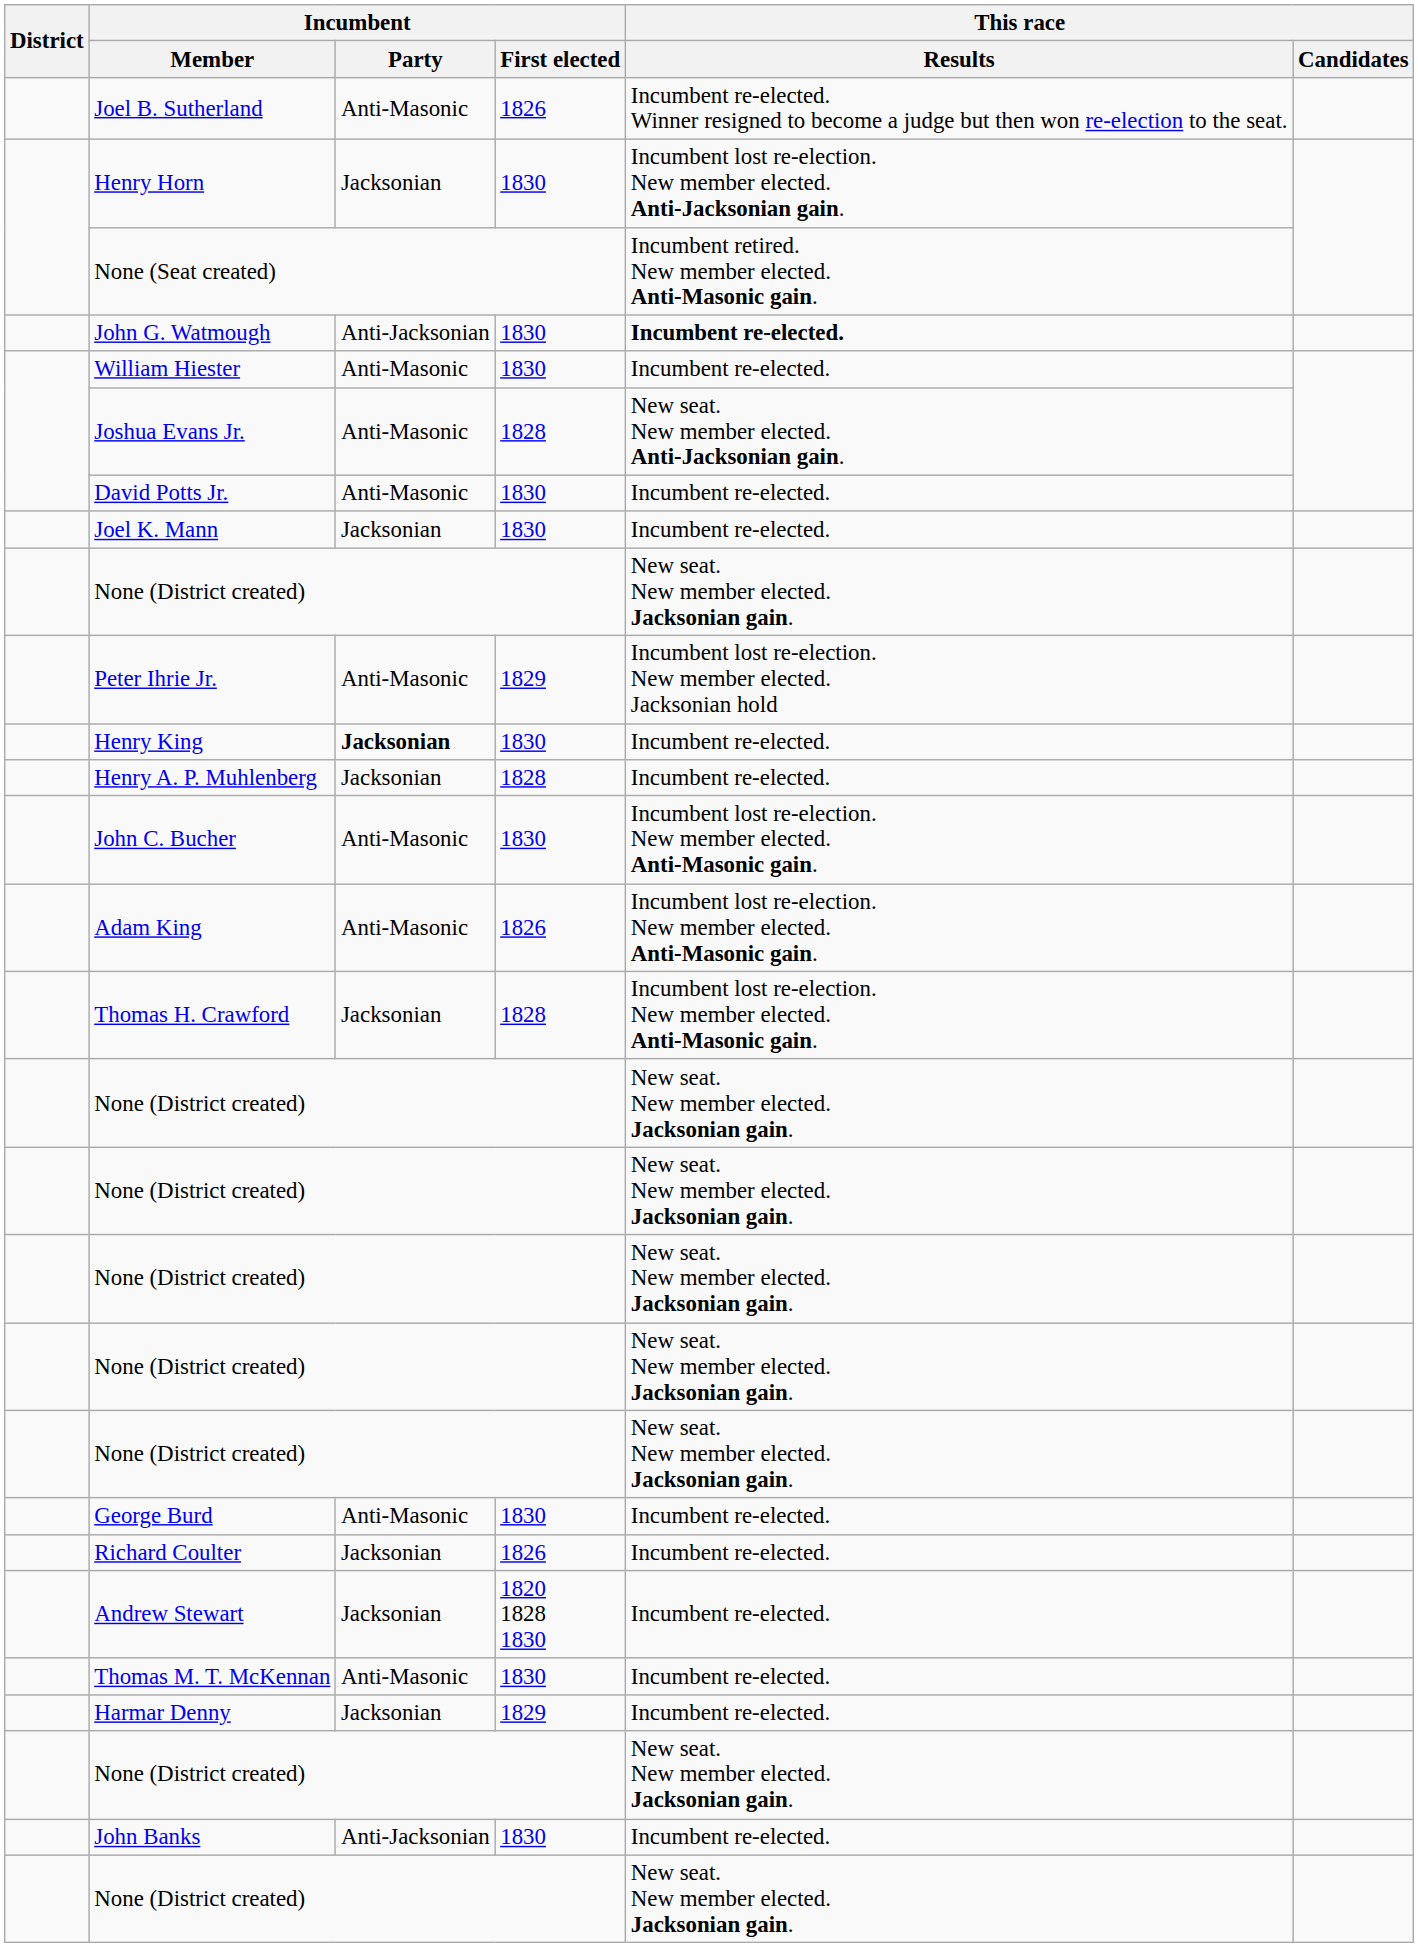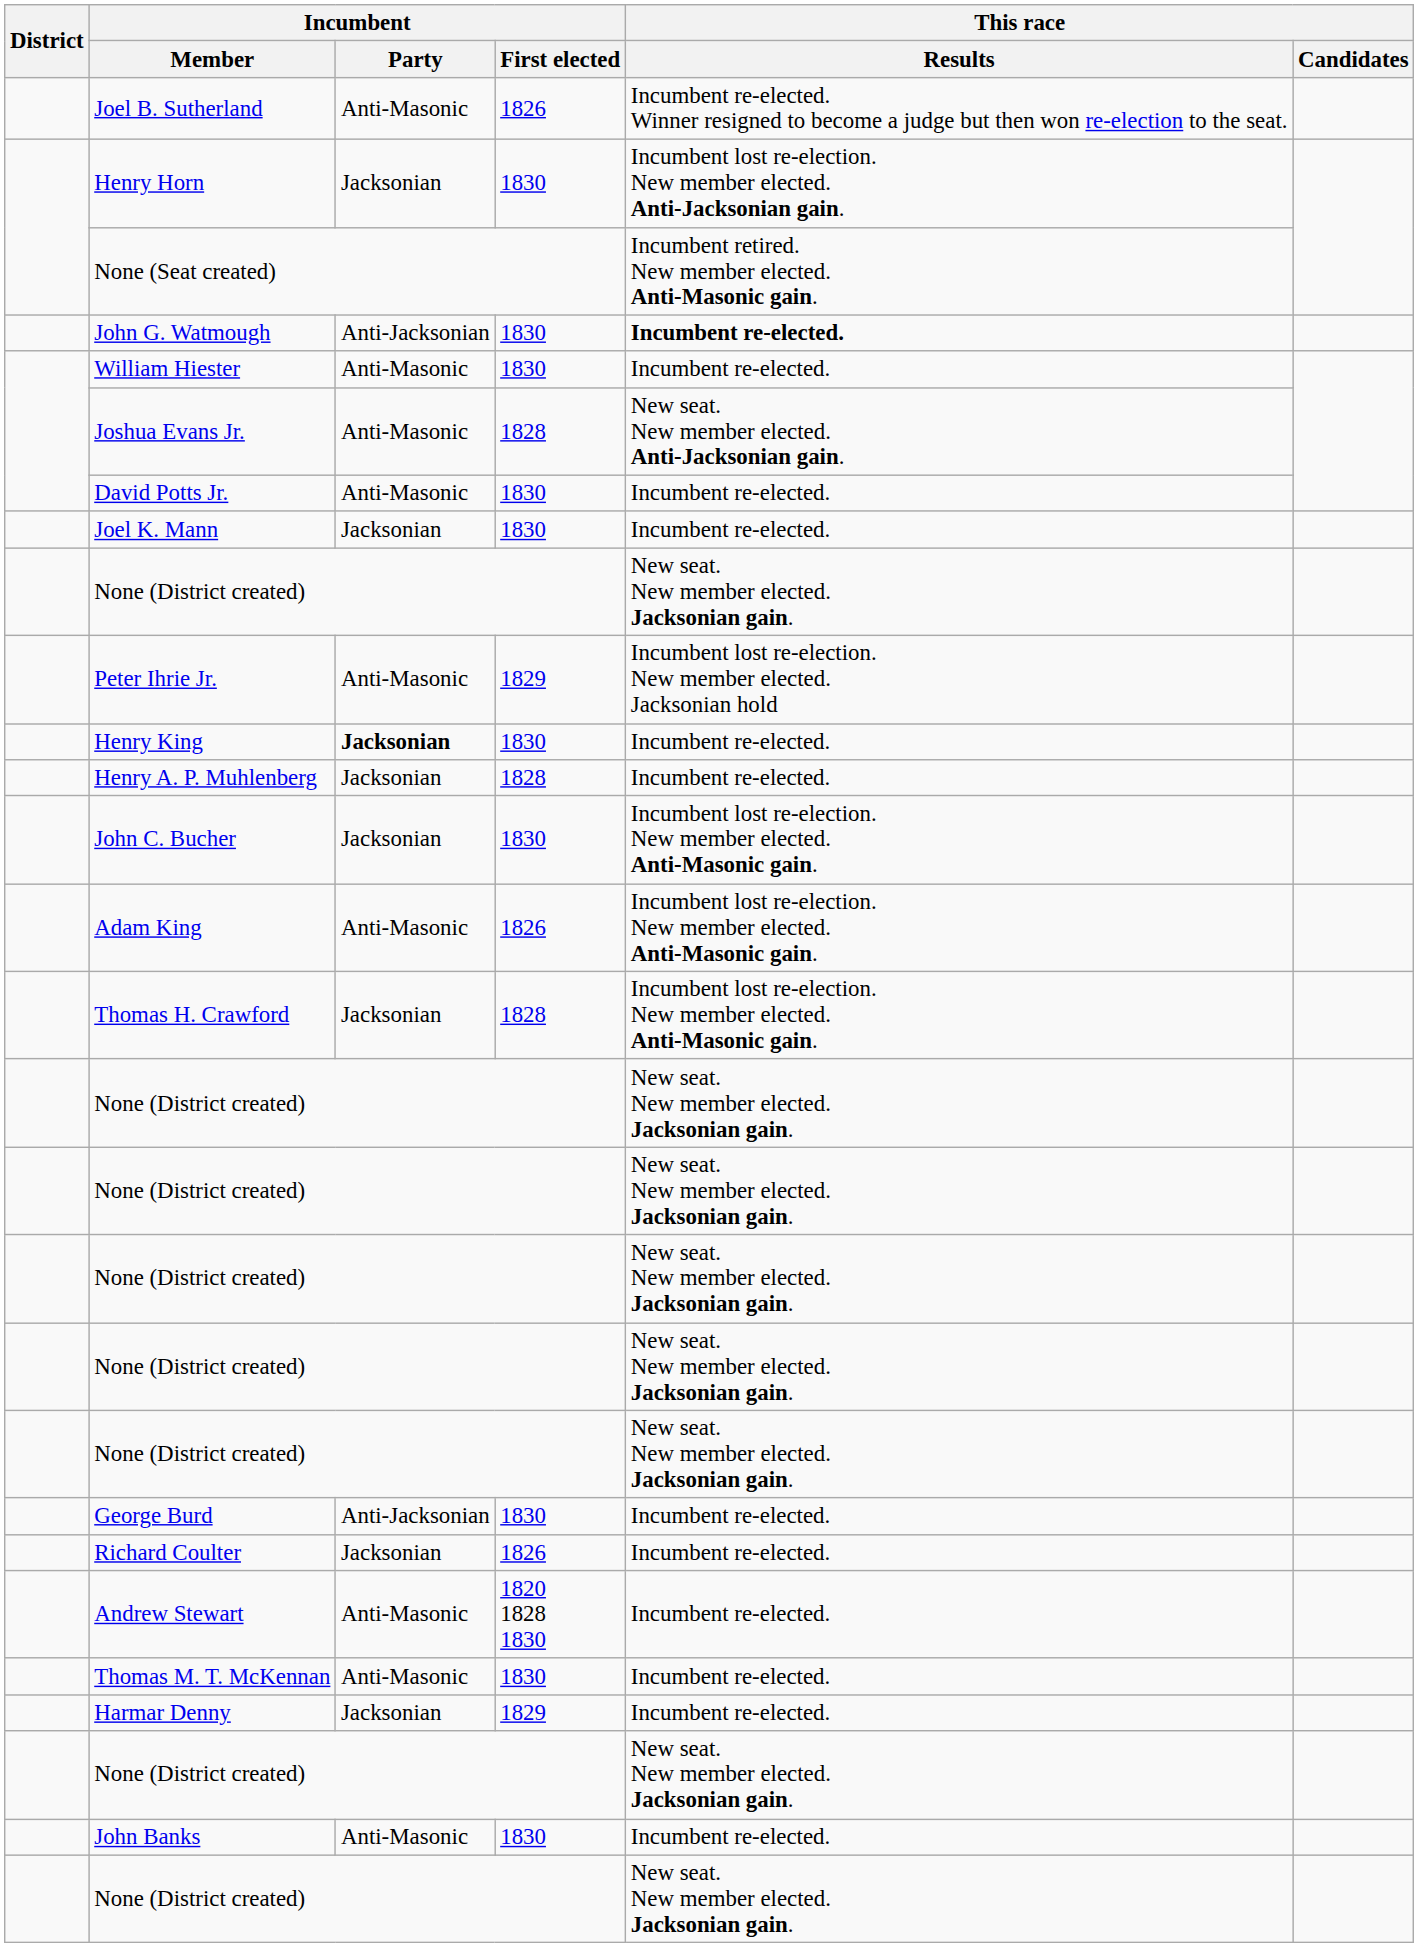John C. Bucher | Incumbent / Party: Anti-Masonic -> Jacksonian
George Burd | Incumbent / Party: Anti-Masonic -> Anti-Jacksonian
Andrew Stewart | Incumbent / Party: Jacksonian -> Anti-Masonic
John Banks | Incumbent / Party: Anti-Jacksonian -> Anti-Masonic
